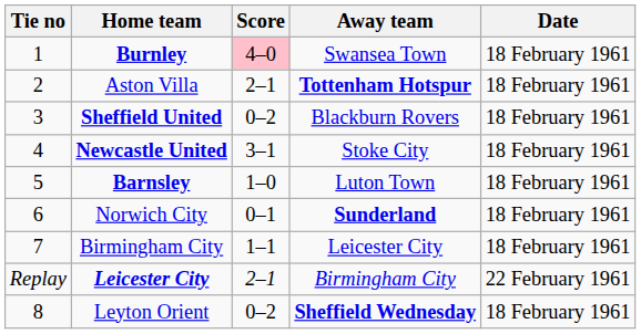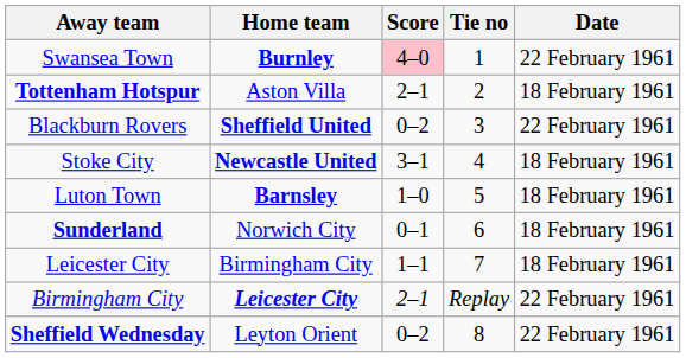columns swapped: Tie no <-> Away team
Burnley | Date: 18 February 1961 -> 22 February 1961
Sheffield United | Date: 18 February 1961 -> 22 February 1961
Leyton Orient | Date: 18 February 1961 -> 22 February 1961
